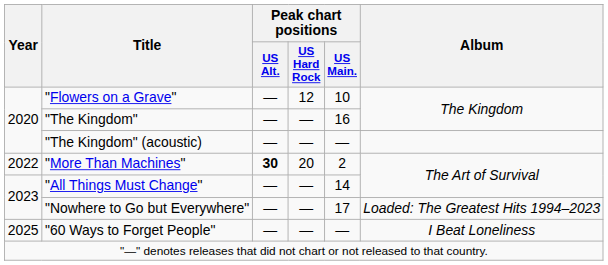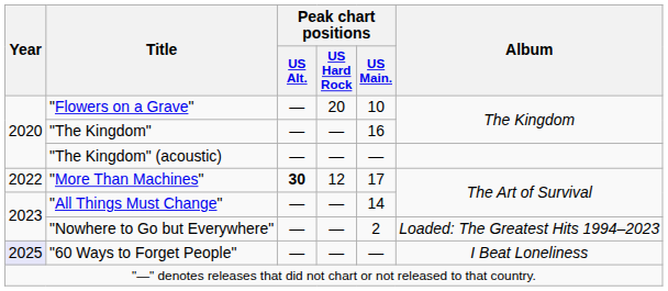"Flowers on a Grave" | Peak chart positions / US Hard Rock: 12 -> 20
"More Than Machines" | Peak chart positions / US Hard Rock: 20 -> 12
"More Than Machines" | Peak chart positions / US Main.: 2 -> 17
"Nowhere to Go but Everywhere" | Peak chart positions / US Main.: 17 -> 2
"60 Ways to Forget People" | Year: no background -> lavender background
